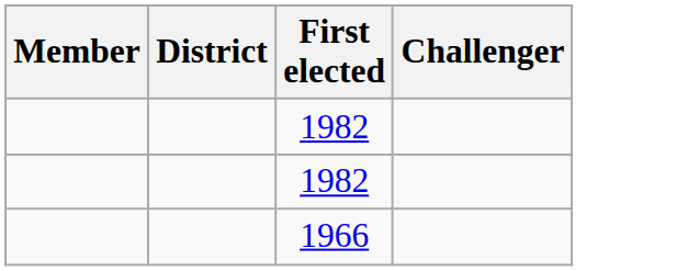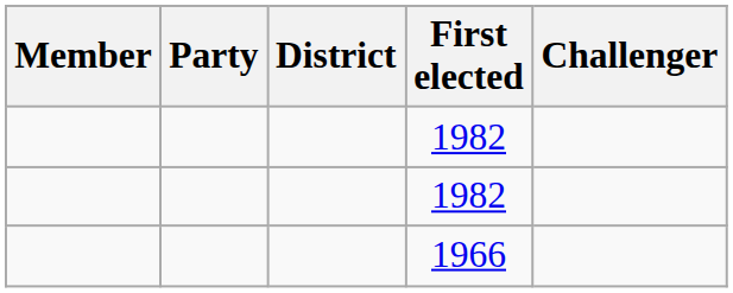+ column: Party
